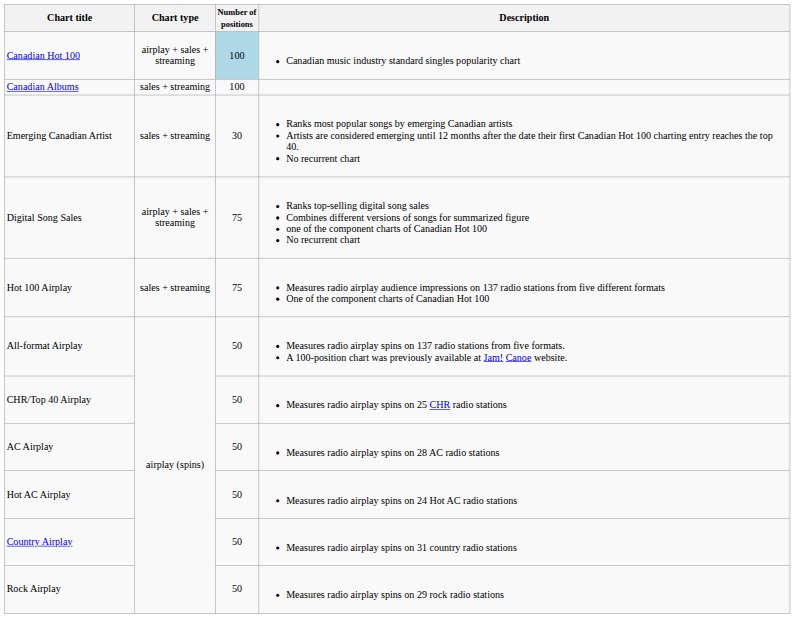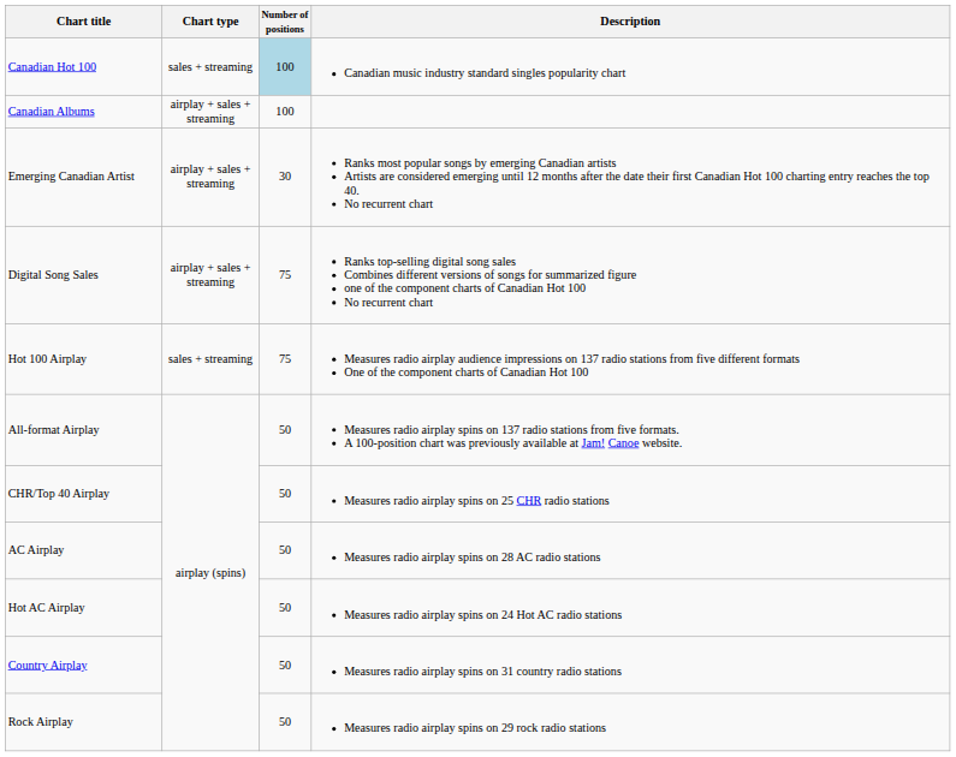Canadian Hot 100 | Chart type: airplay + sales + streaming -> sales + streaming
Canadian Albums | Chart type: sales + streaming -> airplay + sales + streaming
Emerging Canadian Artist | Chart type: sales + streaming -> airplay + sales + streaming
